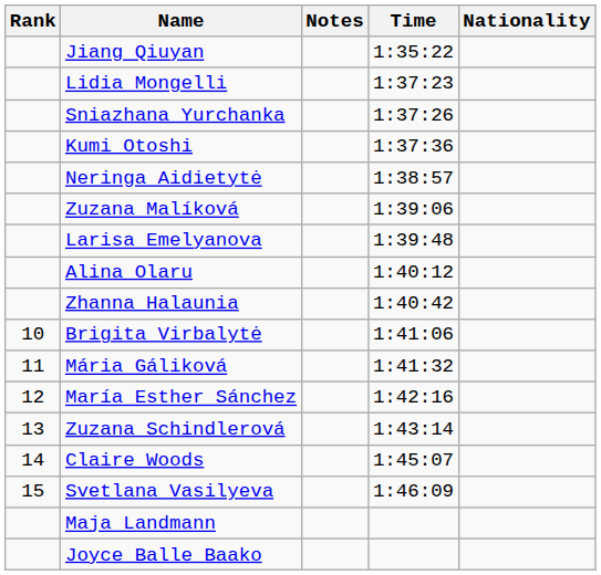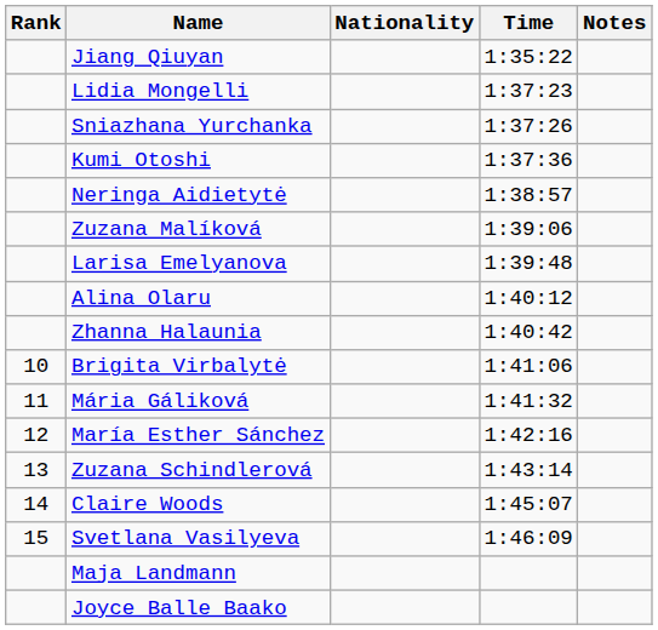columns swapped: Nationality <-> Notes
